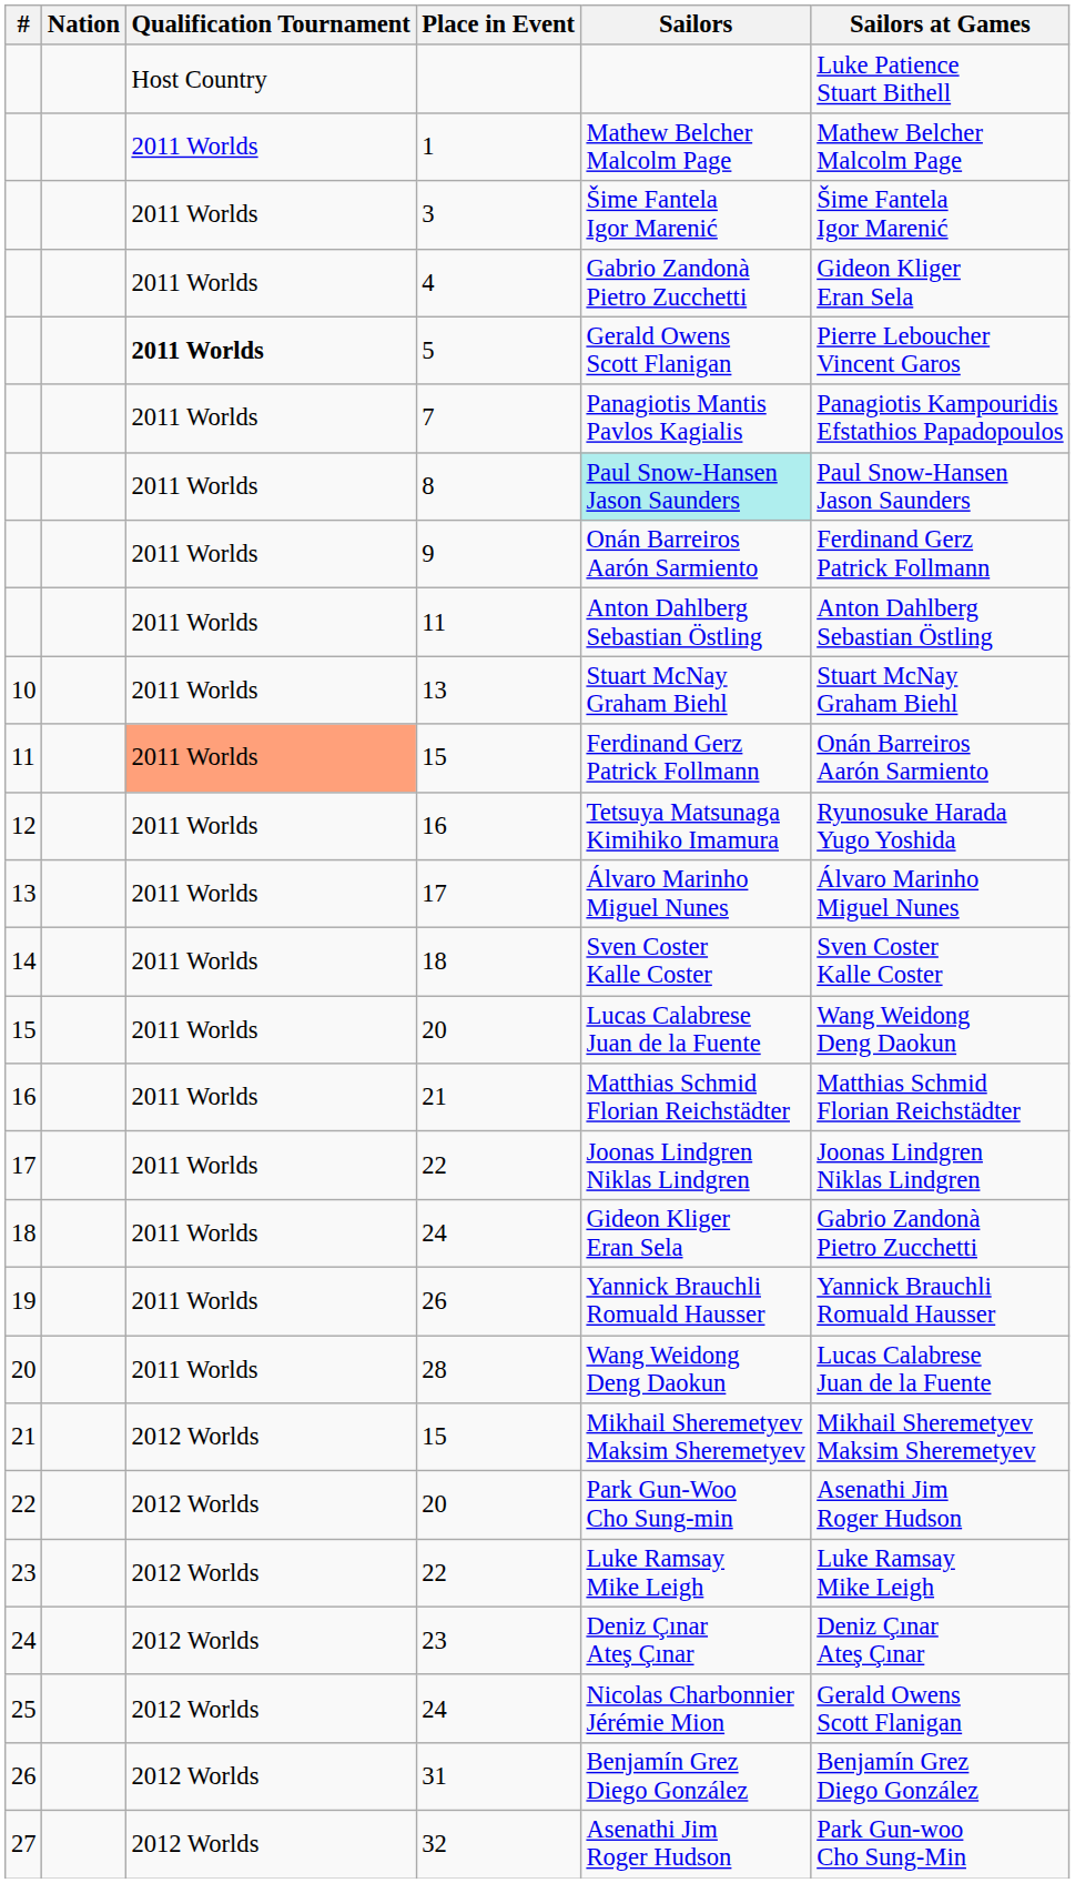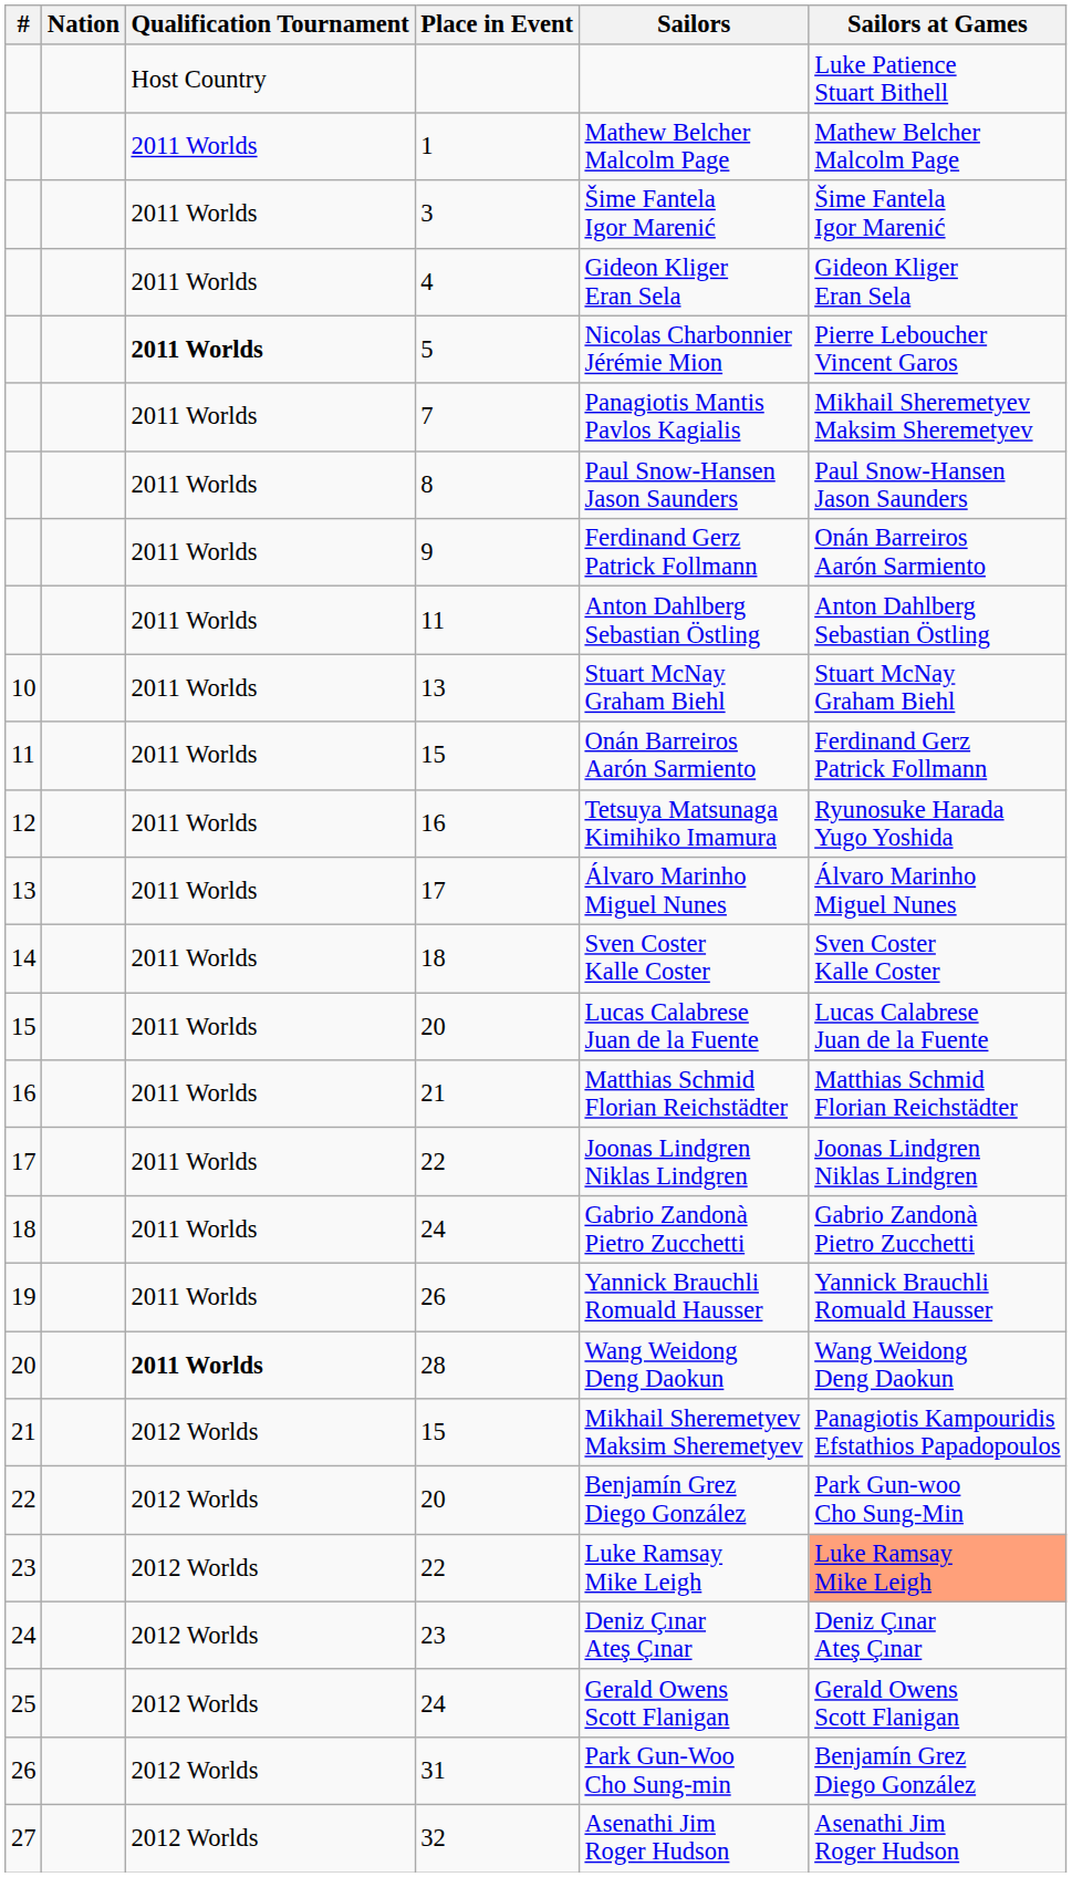4 | Sailors: Gabrio Zandonà Pietro Zucchetti -> Gideon Kliger Eran Sela
5 | Sailors: Gerald Owens Scott Flanigan -> Nicolas Charbonnier Jérémie Mion
7 | Sailors at Games: Panagiotis Kampouridis Efstathios Papadopoulos -> Mikhail Sheremetyev Maksim Sheremetyev
8 | Sailors: paleturquoise background -> no background
9 | Sailors: Onán Barreiros Aarón Sarmiento -> Ferdinand Gerz Patrick Follmann
9 | Sailors at Games: Ferdinand Gerz Patrick Follmann -> Onán Barreiros Aarón Sarmiento
11 / 15 | Qualification Tournament: lightsalmon background -> no background
11 / 15 | Sailors: Ferdinand Gerz Patrick Follmann -> Onán Barreiros Aarón Sarmiento
11 / 15 | Sailors at Games: Onán Barreiros Aarón Sarmiento -> Ferdinand Gerz Patrick Follmann
15 / 20 | Sailors at Games: Wang Weidong Deng Daokun -> Lucas Calabrese Juan de la Fuente
18 / 24 | Sailors: Gideon Kliger Eran Sela -> Gabrio Zandonà Pietro Zucchetti
28 | Qualification Tournament: normal -> bold
28 | Sailors at Games: Lucas Calabrese Juan de la Fuente -> Wang Weidong Deng Daokun
21 / 15 | Sailors at Games: Mikhail Sheremetyev Maksim Sheremetyev -> Panagiotis Kampouridis Efstathios Papadopoulos
22 / 20 | Sailors: Park Gun-Woo Cho Sung-min -> Benjamín Grez Diego González
22 / 20 | Sailors at Games: Asenathi Jim Roger Hudson -> Park Gun-woo Cho Sung-Min
23 / 22 | Sailors at Games: no background -> lightsalmon background
25 / 24 | Sailors: Nicolas Charbonnier Jérémie Mion -> Gerald Owens Scott Flanigan
31 | Sailors: Benjamín Grez Diego González -> Park Gun-Woo Cho Sung-min
32 | Sailors at Games: Park Gun-woo Cho Sung-Min -> Asenathi Jim Roger Hudson
